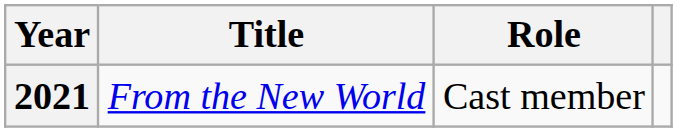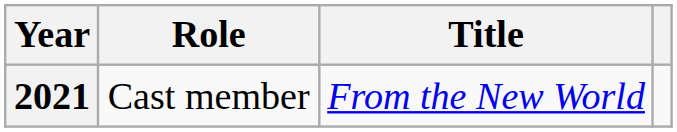columns swapped: Title <-> Role
